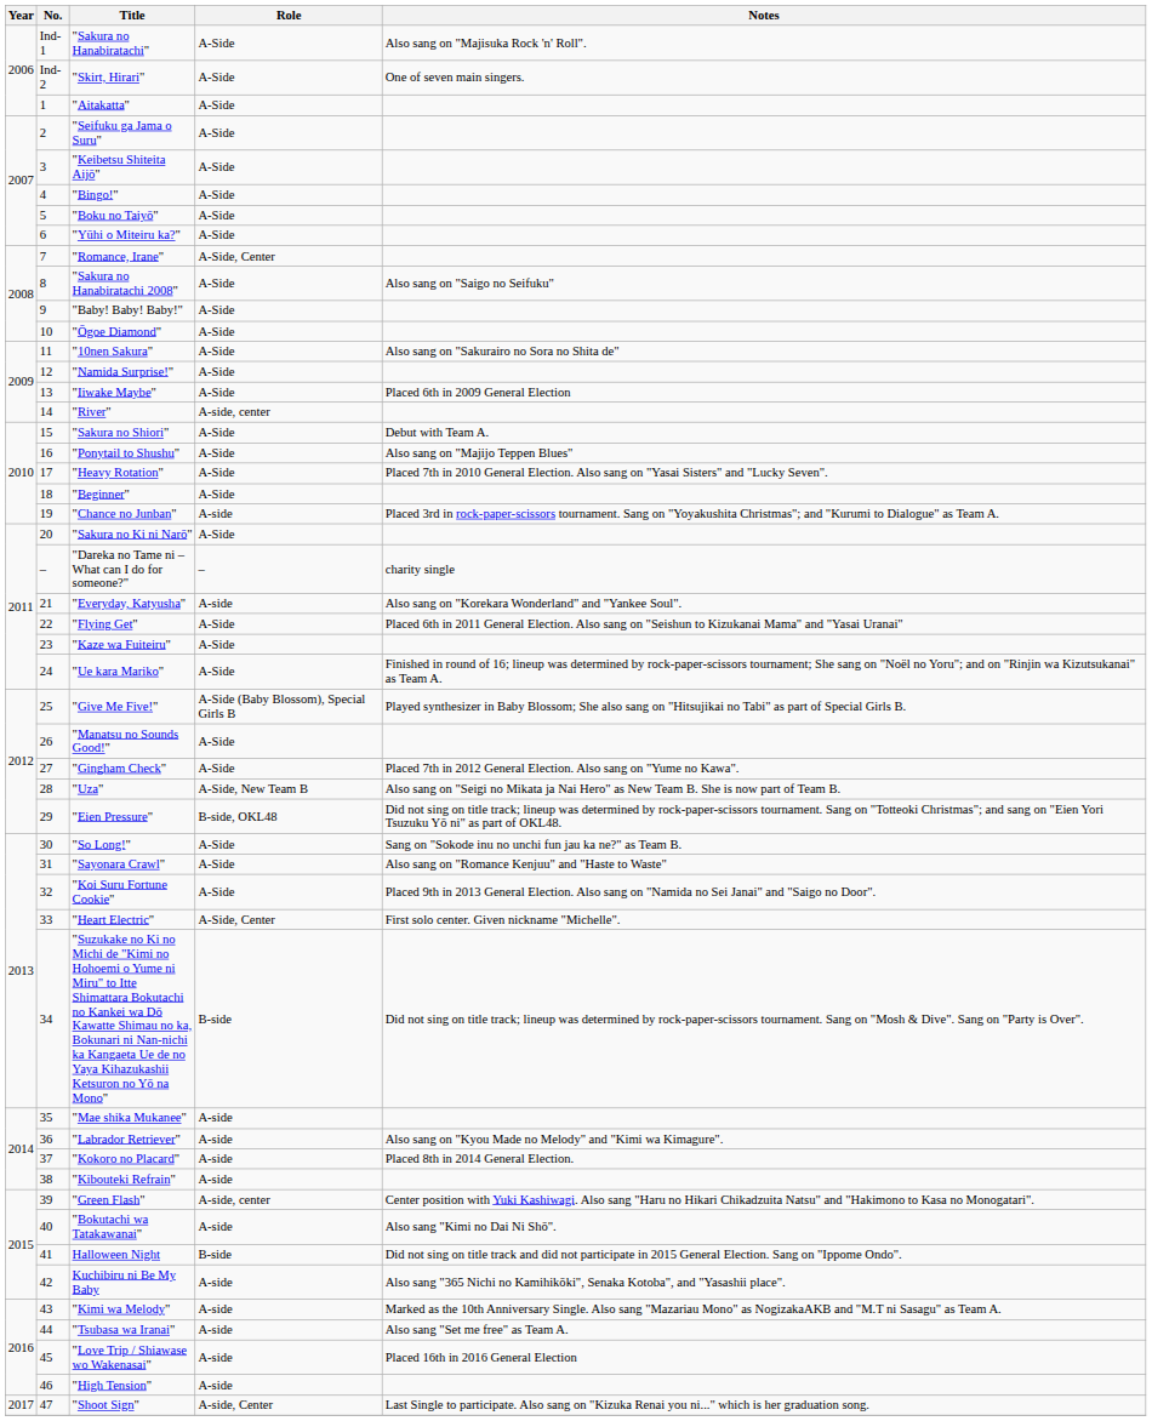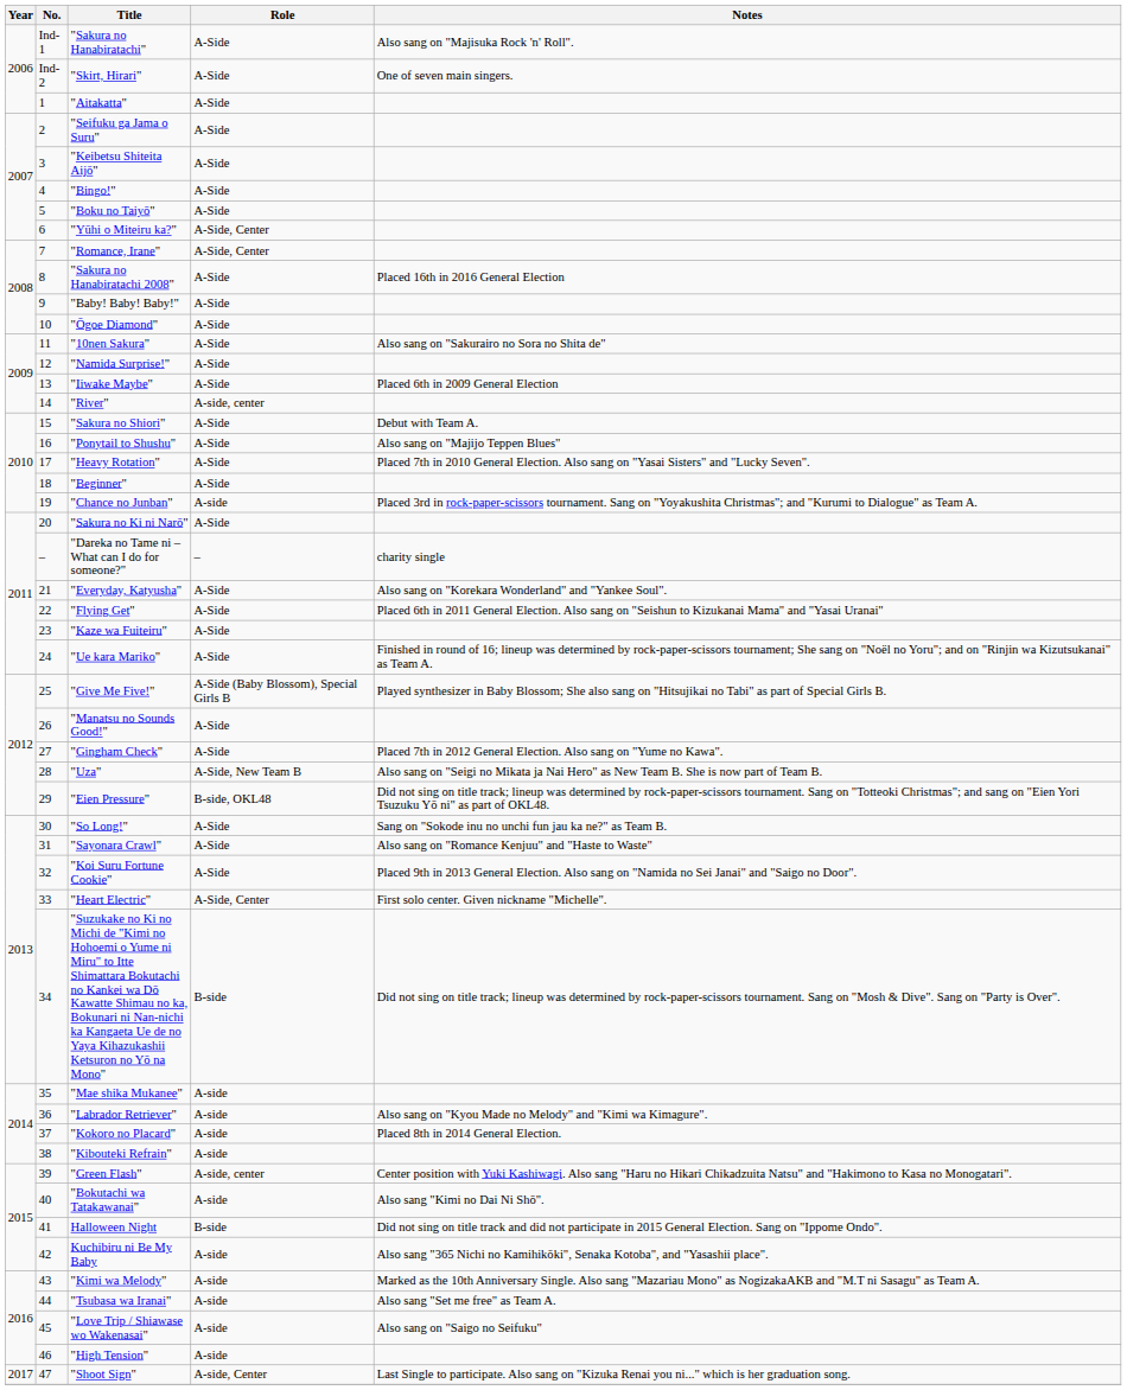"Yūhi o Miteiru ka?" | Role: A-Side -> A-Side, Center
"Sakura no Hanabiratachi 2008" | Notes: Also sang on "Saigo no Seifuku" -> Placed 16th in 2016 General Election
"Everyday, Katyusha" | Role: A-side -> A-Side
"Love Trip / Shiawase wo Wakenasai" | Notes: Placed 16th in 2016 General Election -> Also sang on "Saigo no Seifuku"
